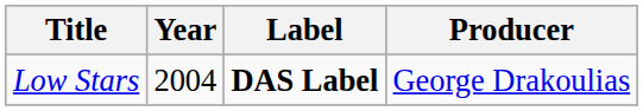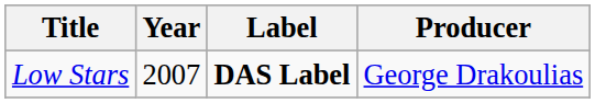Low Stars | Year: 2004 -> 2007
